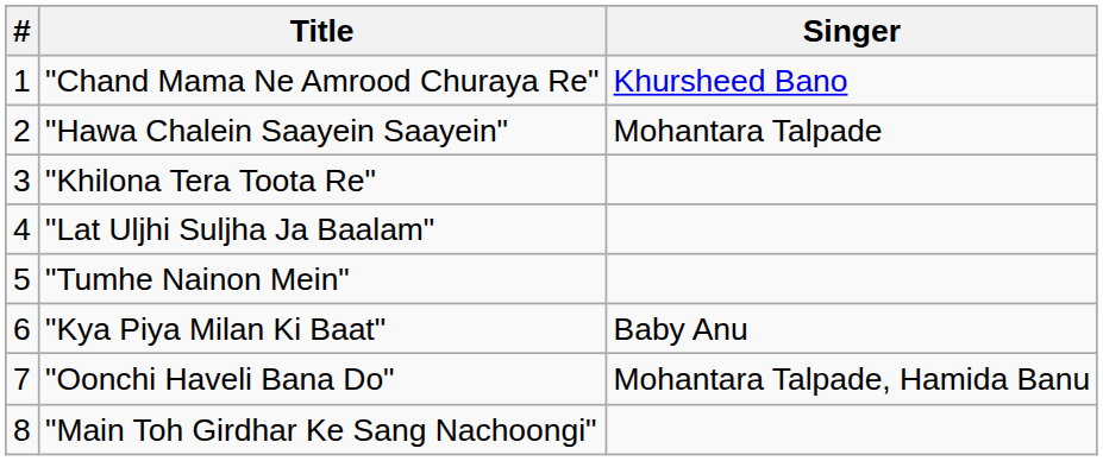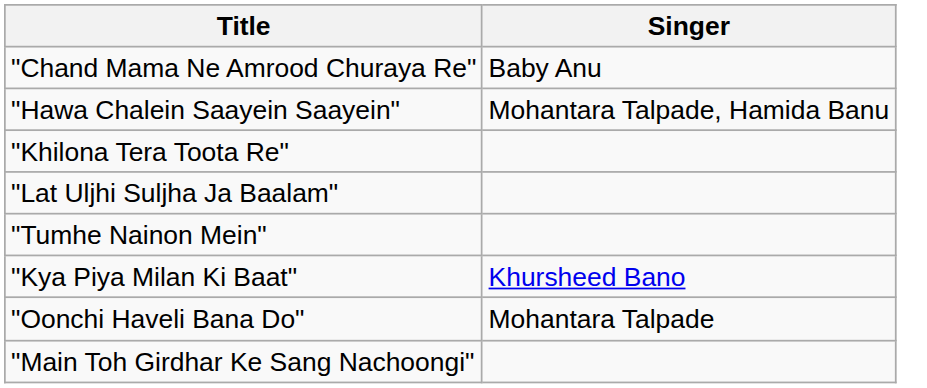- column: # | 1 | 2 | 3 | 4 | 5 | 6 | 7 | 8
"Chand Mama Ne Amrood Churaya Re" | Singer: Khursheed Bano -> Baby Anu
"Hawa Chalein Saayein Saayein" | Singer: Mohantara Talpade -> Mohantara Talpade, Hamida Banu
"Kya Piya Milan Ki Baat" | Singer: Baby Anu -> Khursheed Bano
"Oonchi Haveli Bana Do" | Singer: Mohantara Talpade, Hamida Banu -> Mohantara Talpade
